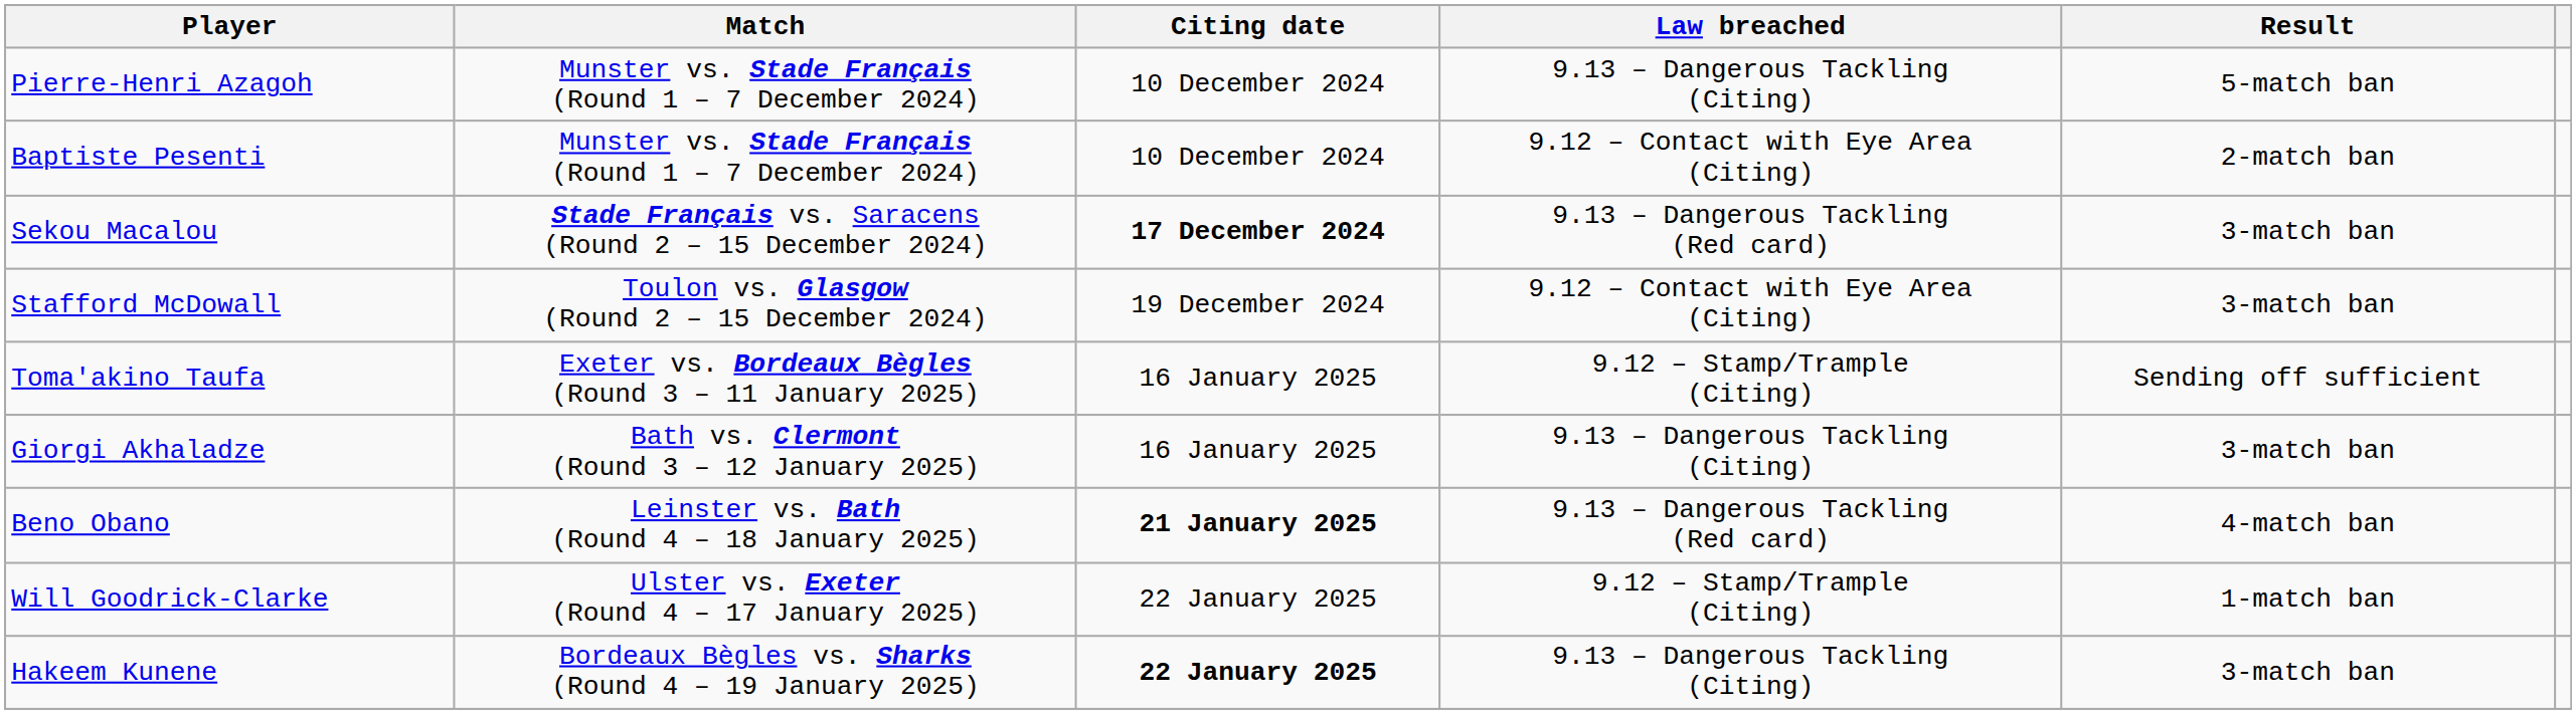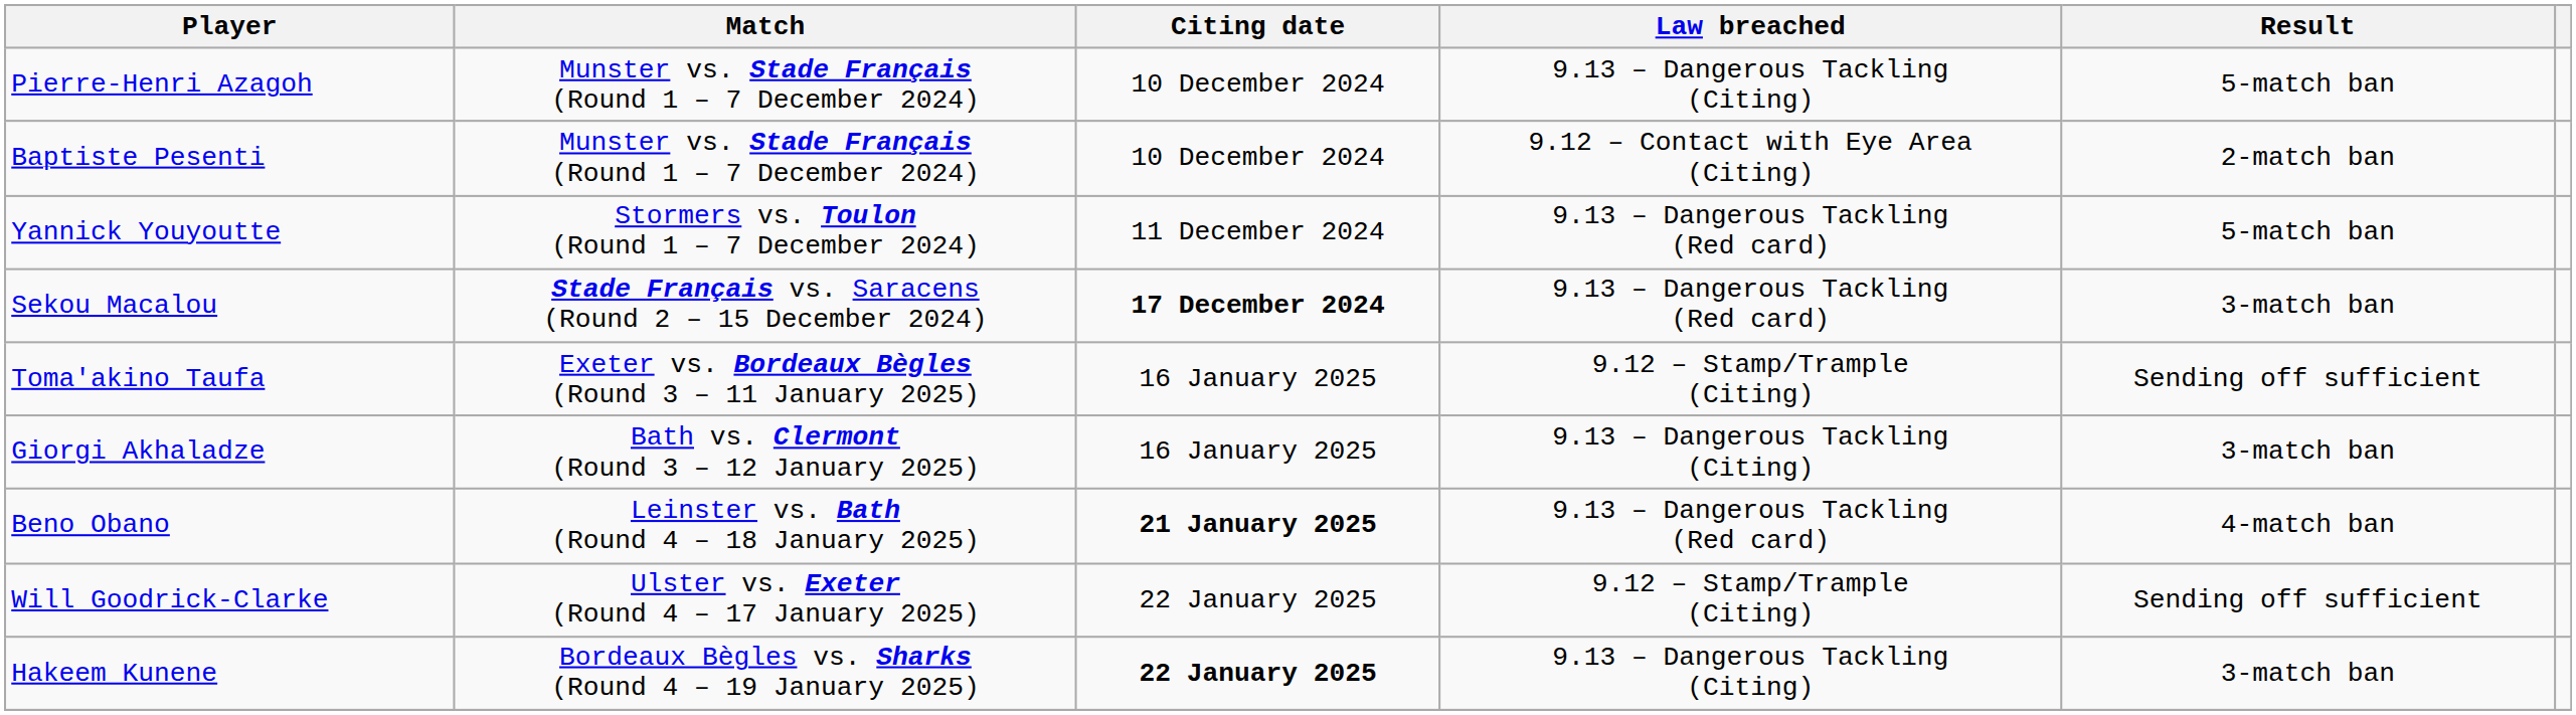+ row: Yannick Youyoutte | Stormers vs. Toulon (Round 1 – 7 December 2024) | 11 December 2024 | 9.13 – Dangerous Tackling (Red card) | 5-match ban
- row: Stafford McDowall | Toulon vs. Glasgow (Round 2 – 15 December 2024) | 19 December 2024 | 9.12 – Contact with Eye Area (Citing) | 3-match ban
Will Goodrick-Clarke | Result: 1-match ban -> Sending off sufficient
